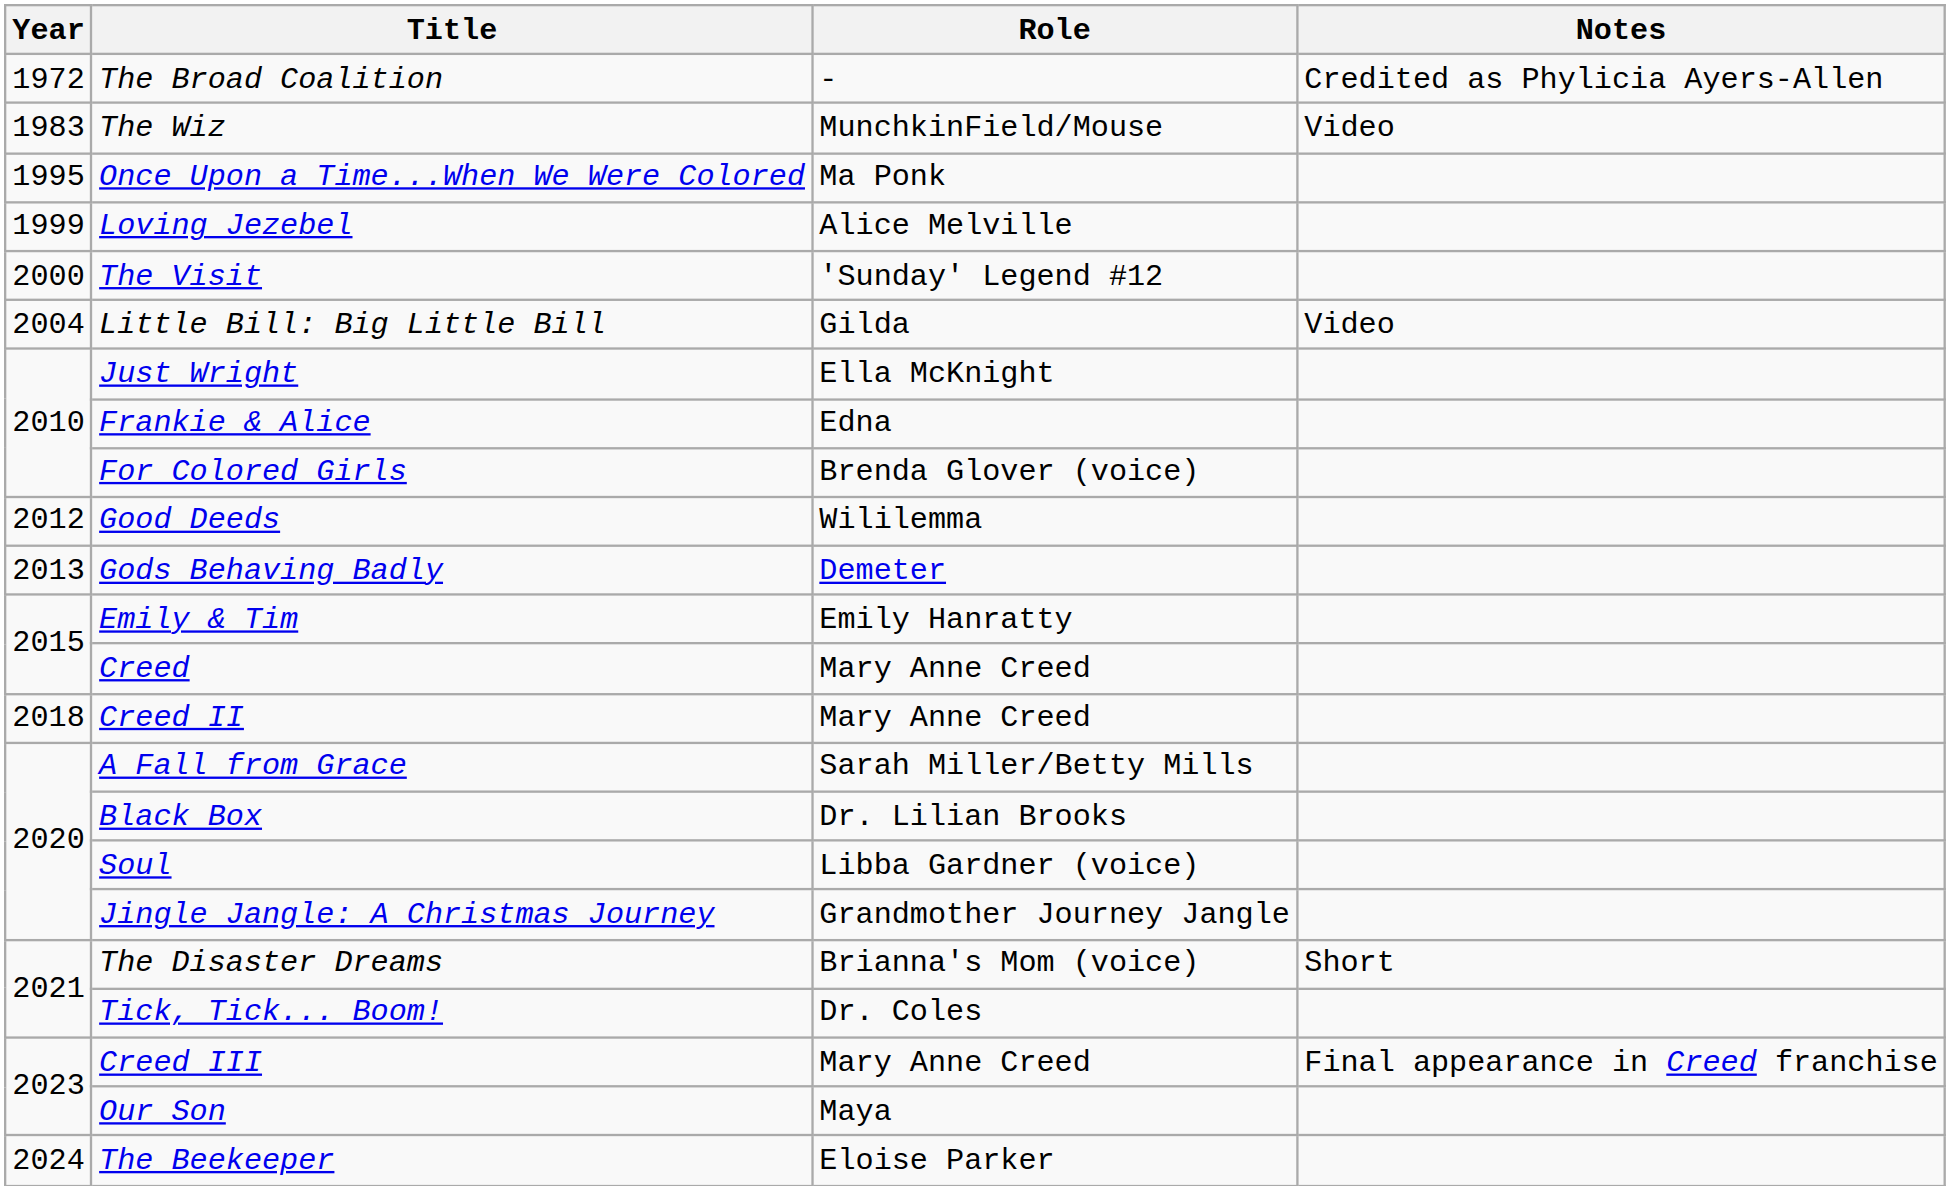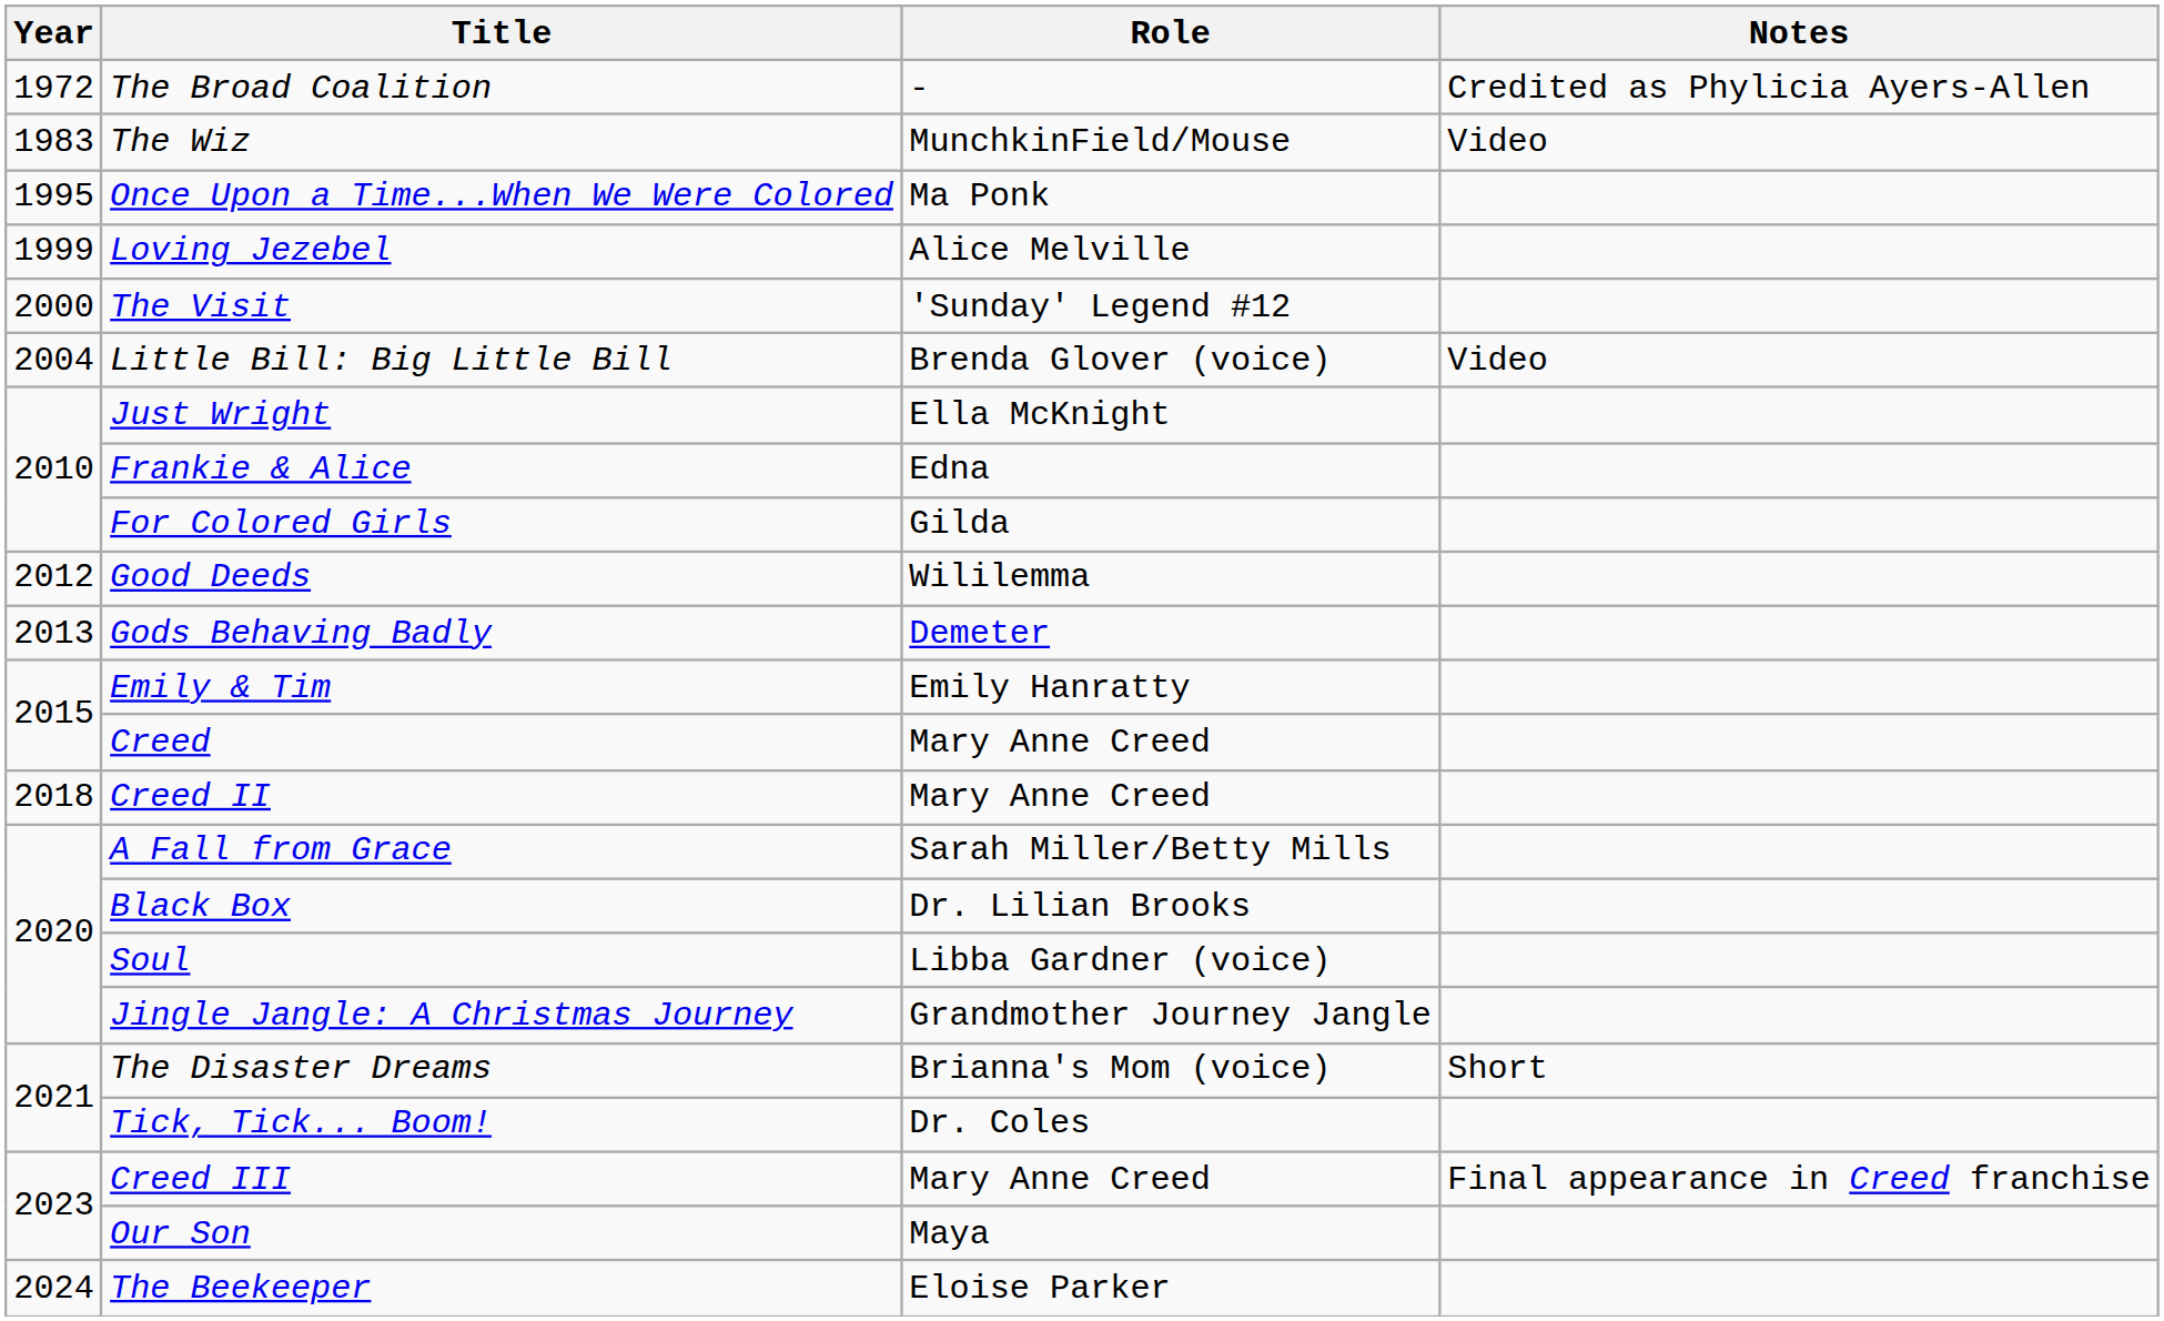Little Bill: Big Little Bill | Role: Gilda -> Brenda Glover (voice)
For Colored Girls | Role: Brenda Glover (voice) -> Gilda
